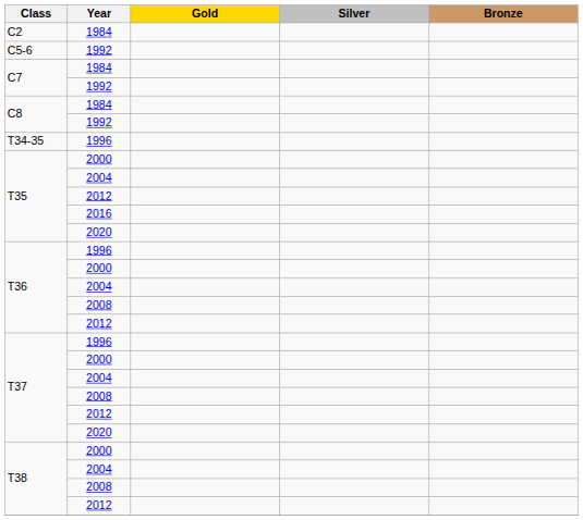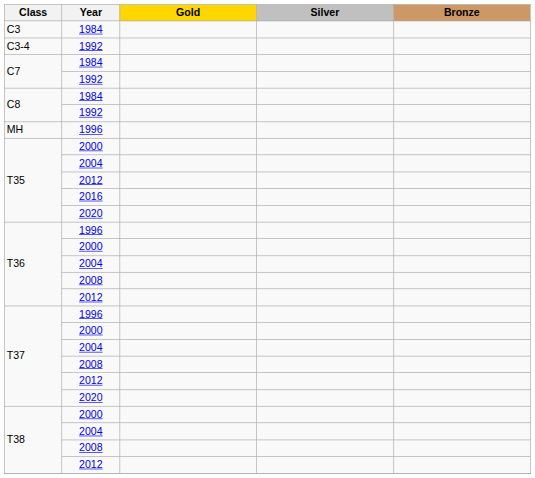- row: C2 | 1984
+ row: C3 | 1984
+ row: C3-4 | 1992
- row: C5-6 | 1992
+ row: MH | 1996
- row: T34-35 | 1996
